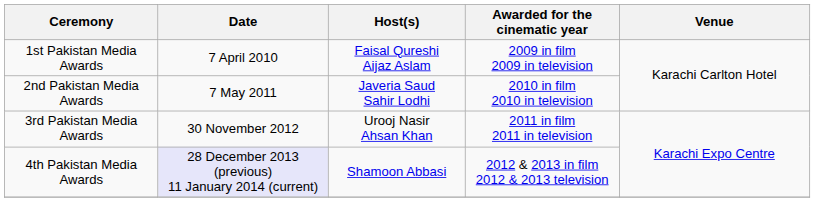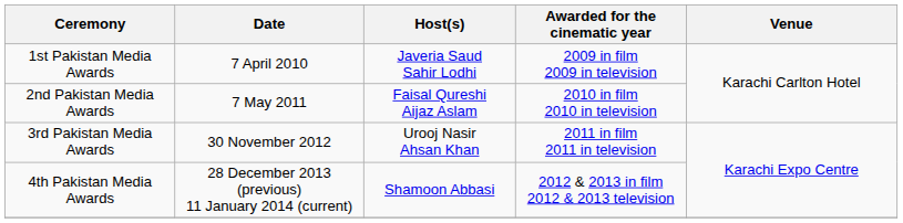1st Pakistan Media Awards | Host(s): Faisal Qureshi Aijaz Aslam -> Javeria Saud Sahir Lodhi
2nd Pakistan Media Awards | Host(s): Javeria Saud Sahir Lodhi -> Faisal Qureshi Aijaz Aslam
4th Pakistan Media Awards | Date: lavender background -> no background
